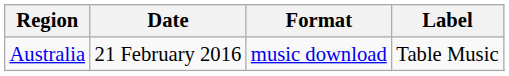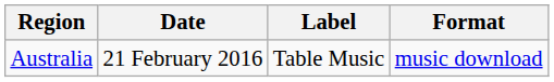columns swapped: Label <-> Format
